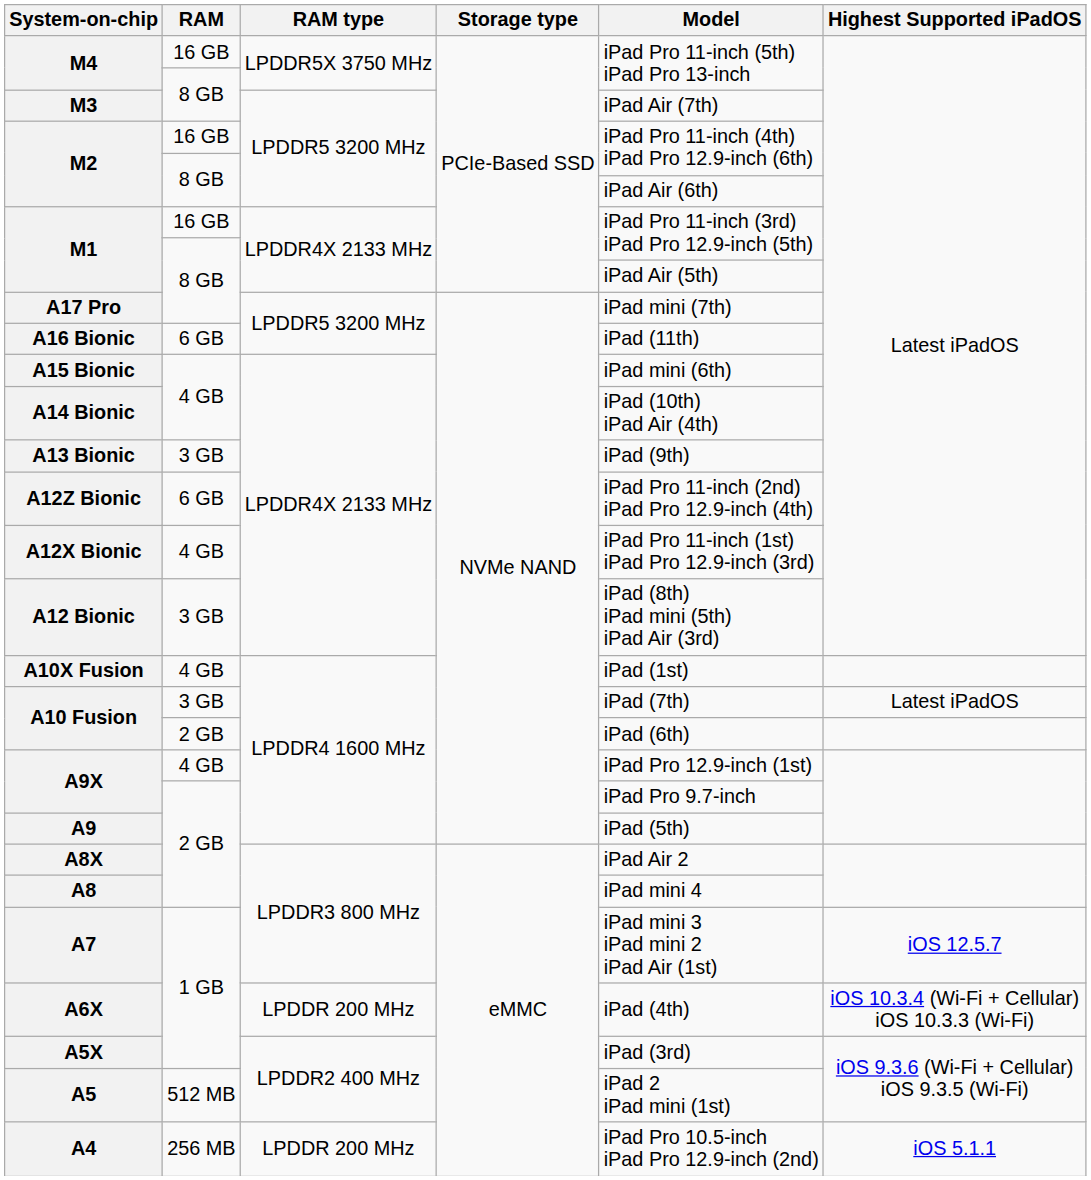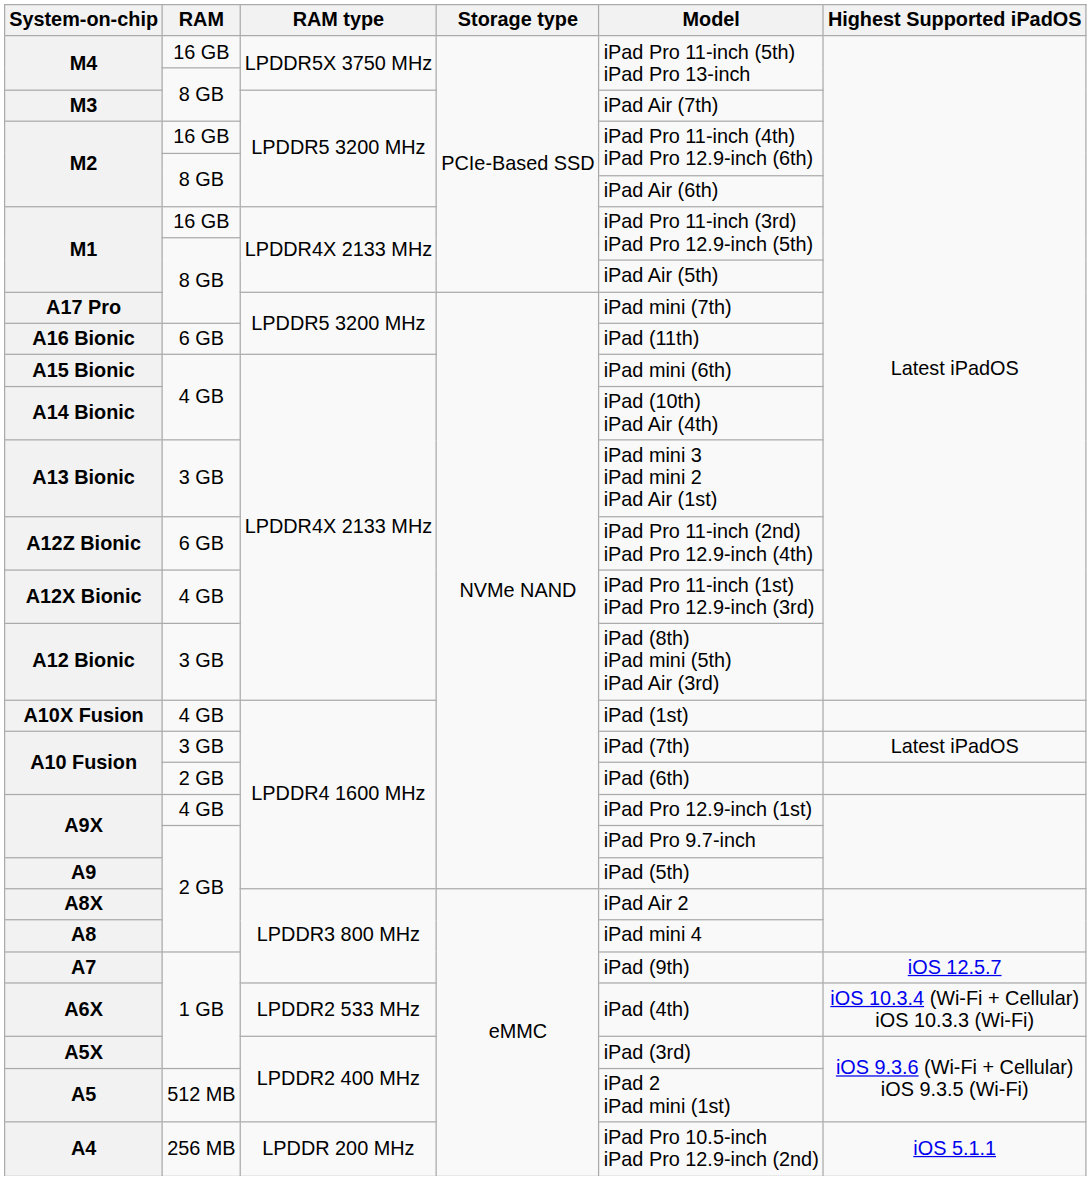A13 Bionic | Model: iPad (9th) -> iPad mini 3 iPad mini 2 iPad Air (1st)
A7 | Model: iPad mini 3 iPad mini 2 iPad Air (1st) -> iPad (9th)
A6X | RAM type: LPDDR 200 MHz -> LPDDR2 533 MHz
